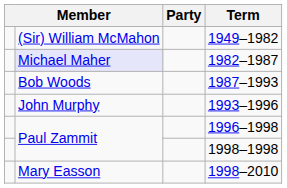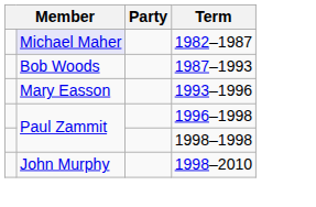- row: (Sir) William McMahon | 1949–1982
1993–1996 | column 2: John Murphy -> Mary Easson
1998–2010 | column 2: Mary Easson -> John Murphy
